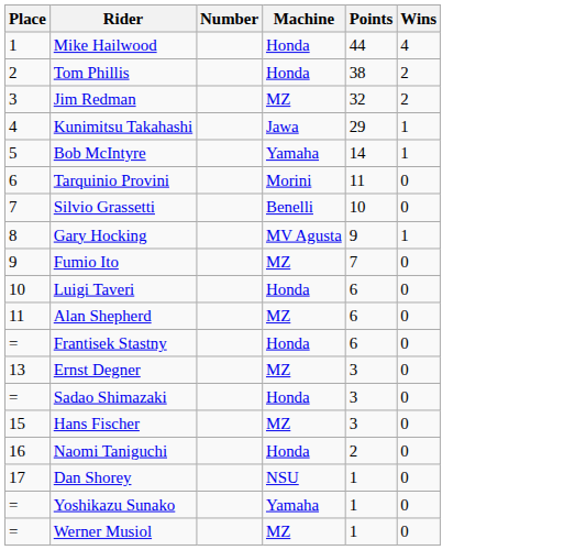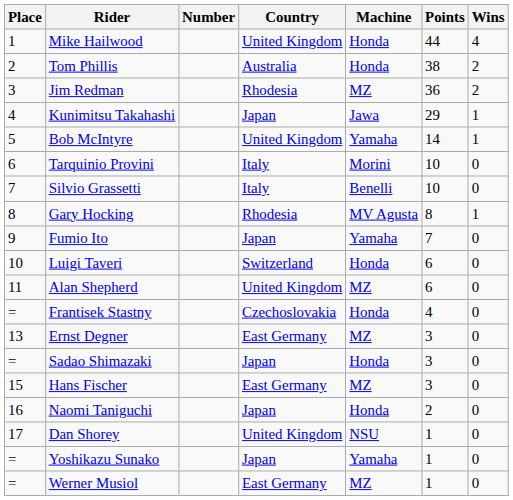+ column: Country | United Kingdom | Australia | Rhodesia | Japan | United Kingdom | Italy | Italy | Rhodesia | Japan | Switzerland | United Kingdom | Czechoslovakia | East Germany | Japan | East Germany | Japan | United Kingdom | Japan | East Germany
Jim Redman | Points: 32 -> 36
Tarquinio Provini | Points: 11 -> 10
Gary Hocking | Points: 9 -> 8
Fumio Ito | Machine: MZ -> Yamaha
Frantisek Stastny | Points: 6 -> 4
